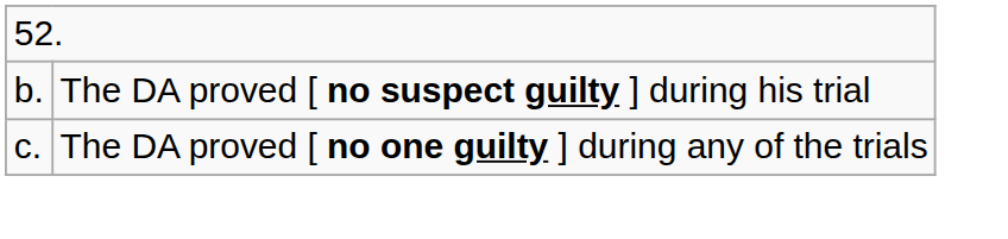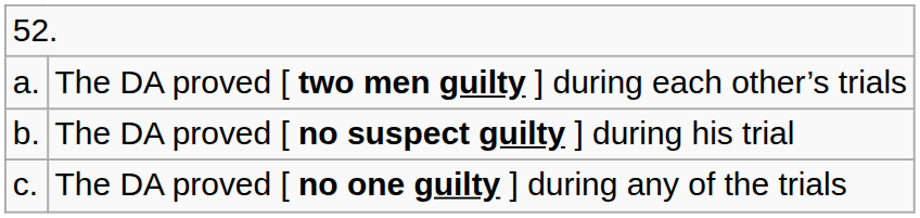+ row: a. | The DA proved [ two men guilty ] during each other’s trials
